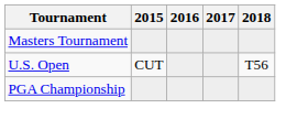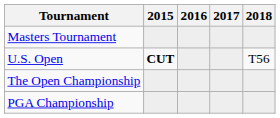U.S. Open | 2015: normal -> bold
+ row: The Open Championship
